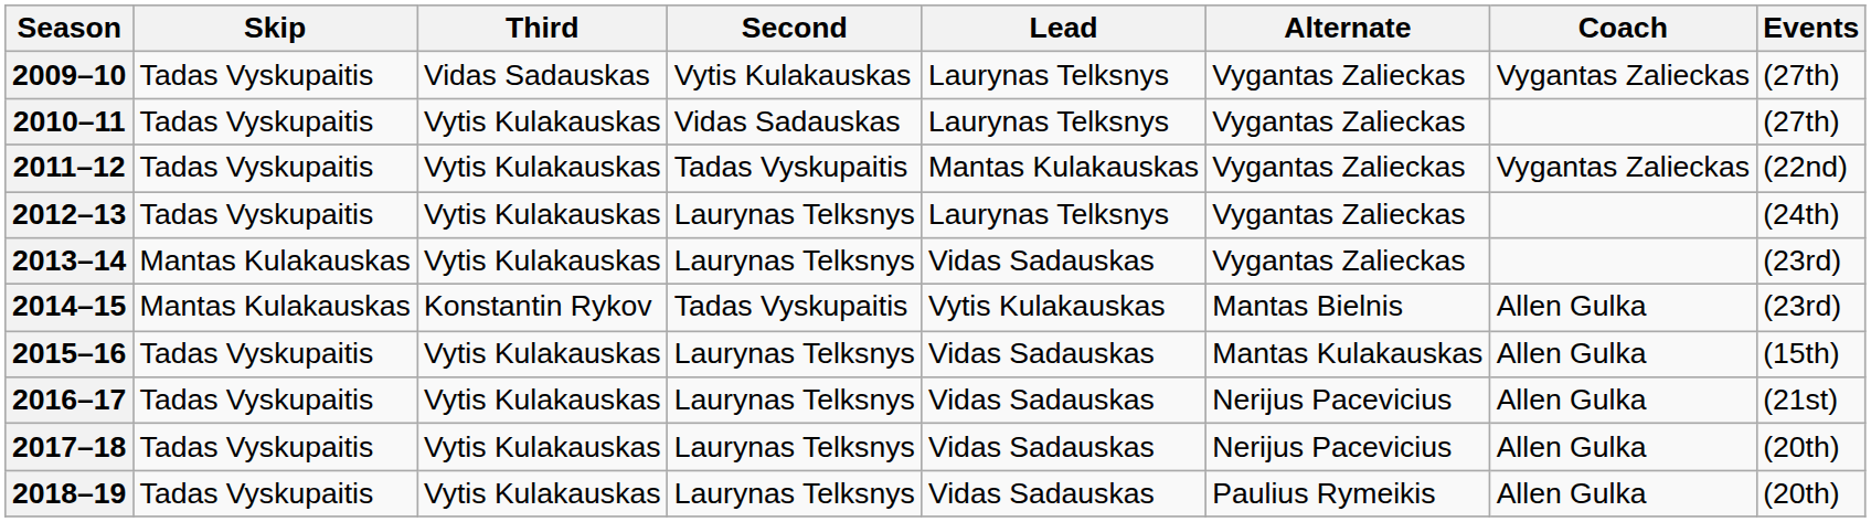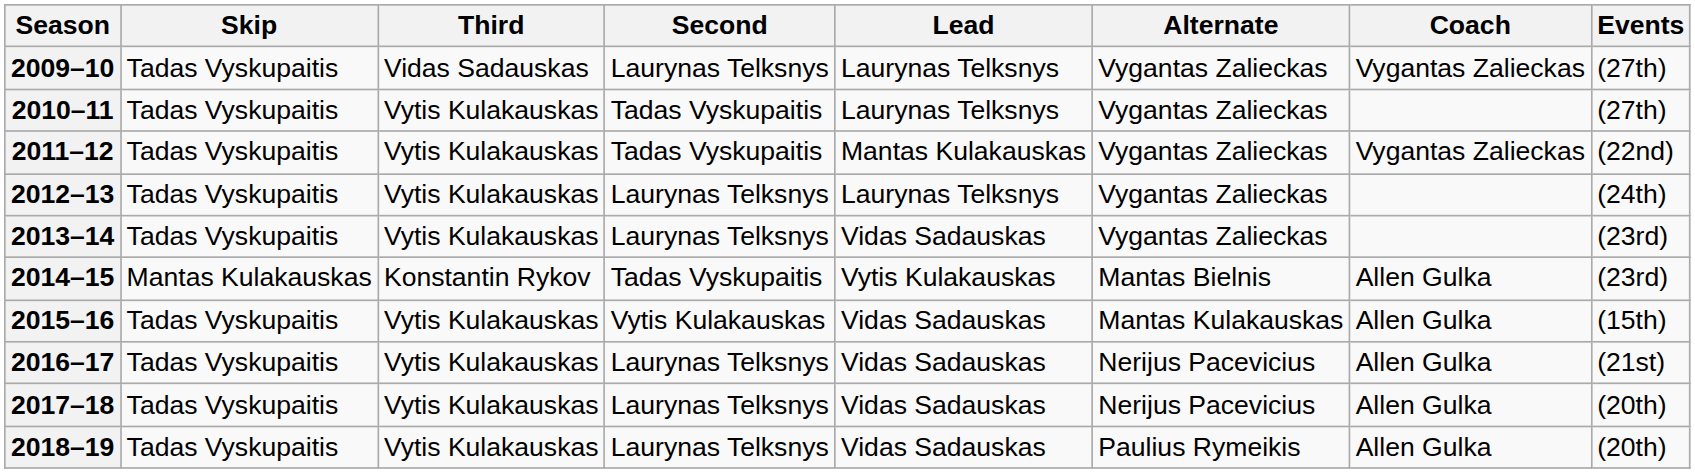2009–10 | Second: Vytis Kulakauskas -> Laurynas Telksnys
2010–11 | Second: Vidas Sadauskas -> Tadas Vyskupaitis
2013–14 | Skip: Mantas Kulakauskas -> Tadas Vyskupaitis
2015–16 | Second: Laurynas Telksnys -> Vytis Kulakauskas
